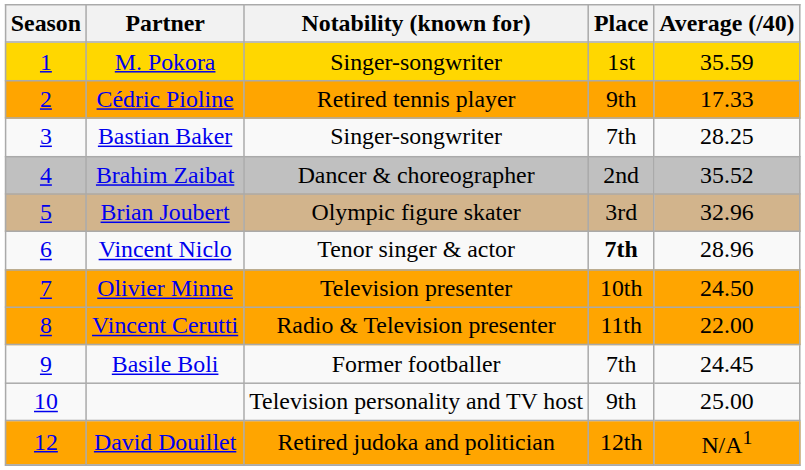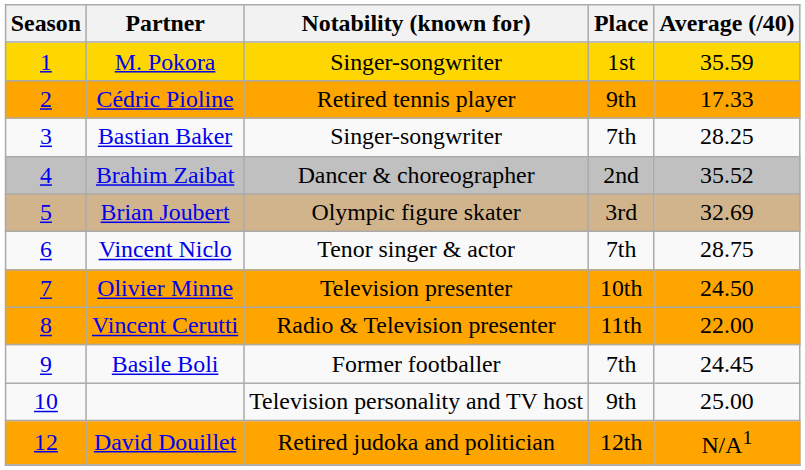Brian Joubert | Average (/40): 32.96 -> 32.69
Vincent Niclo | Place: bold -> normal
Vincent Niclo | Average (/40): 28.96 -> 28.75
